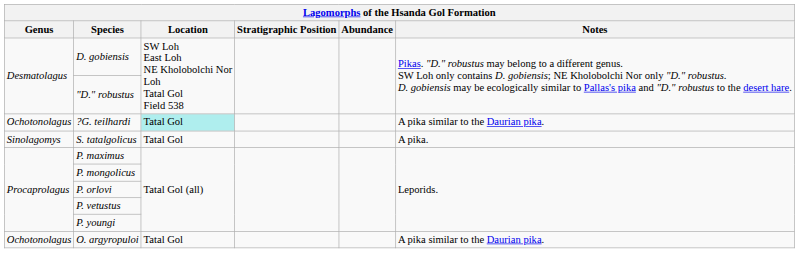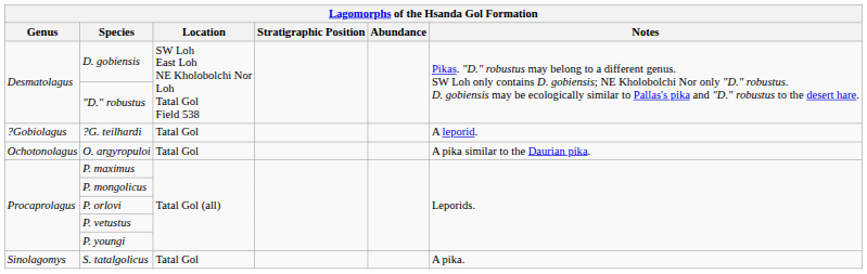?G. teilhardi | Genus: Ochotonolagus -> ?Gobiolagus
?G. teilhardi | Location: paleturquoise background -> no background
?G. teilhardi | Notes: A pika similar to the Daurian pika. -> A leporid.
rows swapped: O. argyropuloi <-> S. tatalgolicus
